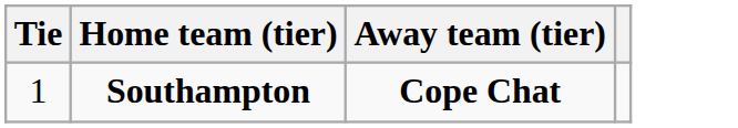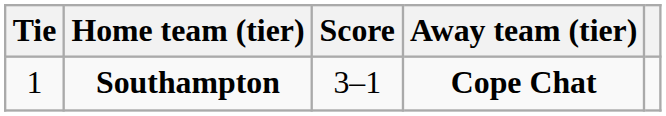+ column: Score | 3–1
